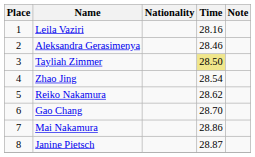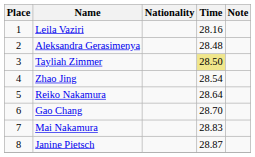Aleksandra Gerasimenya | Time: 28.46 -> 28.48
Reiko Nakamura | Time: 28.62 -> 28.64
Mai Nakamura | Time: 28.86 -> 28.83
